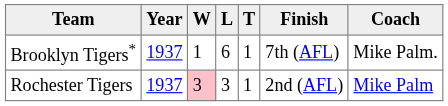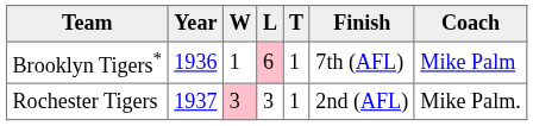Brooklyn Tigers* | Year: 1937 -> 1936
Brooklyn Tigers* | L: no background -> pink background
Brooklyn Tigers* | Coach: Mike Palm. -> Mike Palm
Rochester Tigers | Coach: Mike Palm -> Mike Palm.
